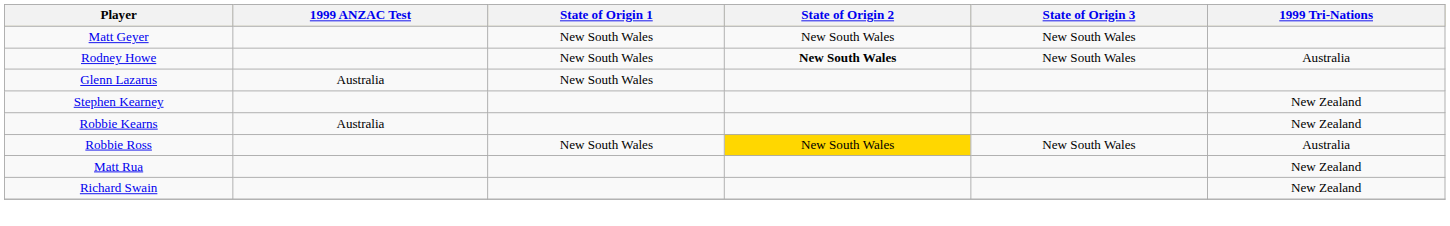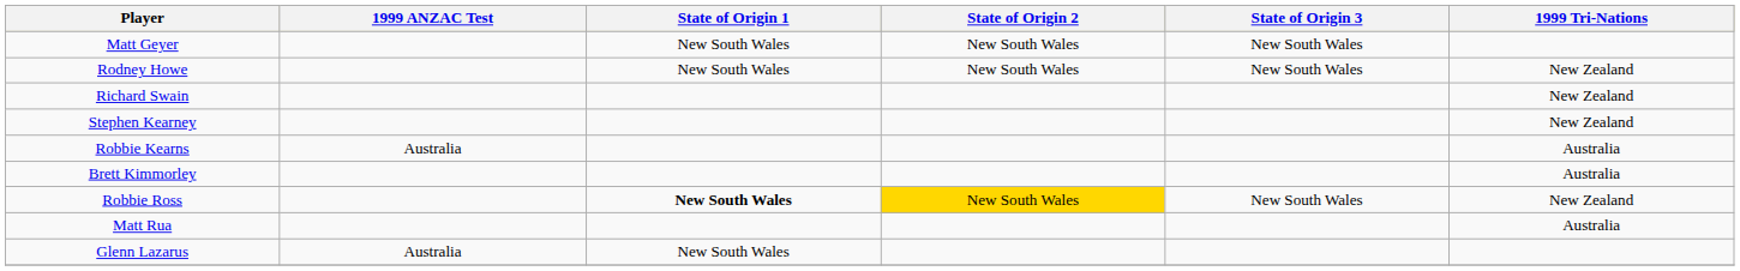Rodney Howe | State of Origin 2: bold -> normal
Rodney Howe | 1999 Tri-Nations: Australia -> New Zealand
rows swapped: Glenn Lazarus <-> Richard Swain
Robbie Kearns | 1999 Tri-Nations: New Zealand -> Australia
+ row: Brett Kimmorley | Australia
Robbie Ross | State of Origin 1: normal -> bold
Robbie Ross | 1999 Tri-Nations: Australia -> New Zealand
Matt Rua | 1999 Tri-Nations: New Zealand -> Australia
